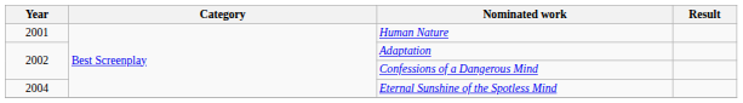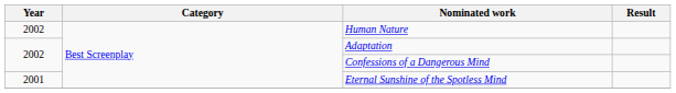Human Nature | Year: 2001 -> 2002
Eternal Sunshine of the Spotless Mind | Year: 2004 -> 2001
